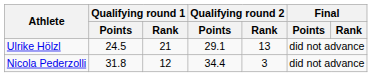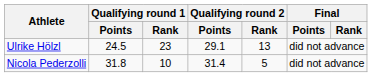Ulrike Hölzl | Qualifying round 1 / Rank: 21 -> 23
Nicola Pederzolli | Qualifying round 1 / Rank: 12 -> 10
Nicola Pederzolli | Qualifying round 2 / Points: 34.4 -> 31.4
Nicola Pederzolli | Qualifying round 2 / Rank: 3 -> 5
